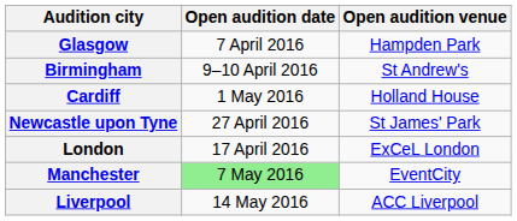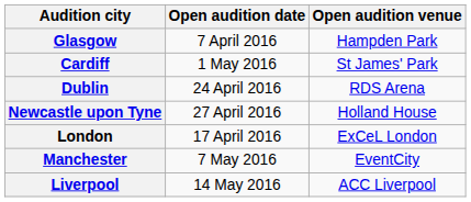- row: Birmingham | 9–10 April 2016 | St Andrew's
Cardiff | Open audition venue: Holland House -> St James' Park
+ row: Dublin | 24 April 2016 | RDS Arena
Newcastle upon Tyne | Open audition venue: St James' Park -> Holland House
Manchester | Open audition date: lightgreen background -> no background
